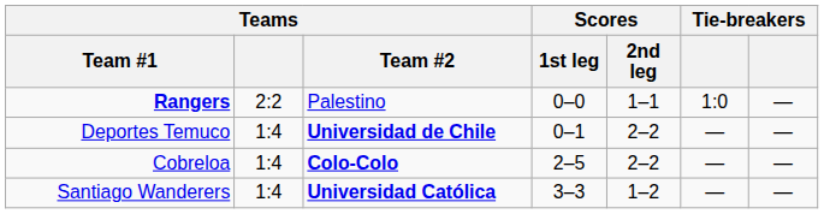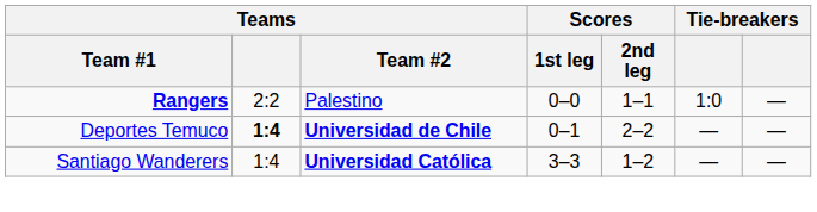Deportes Temuco | Teams: normal -> bold
- row: Cobreloa | 1:4 | Colo-Colo | 2–5 | 2–2 | — | —
